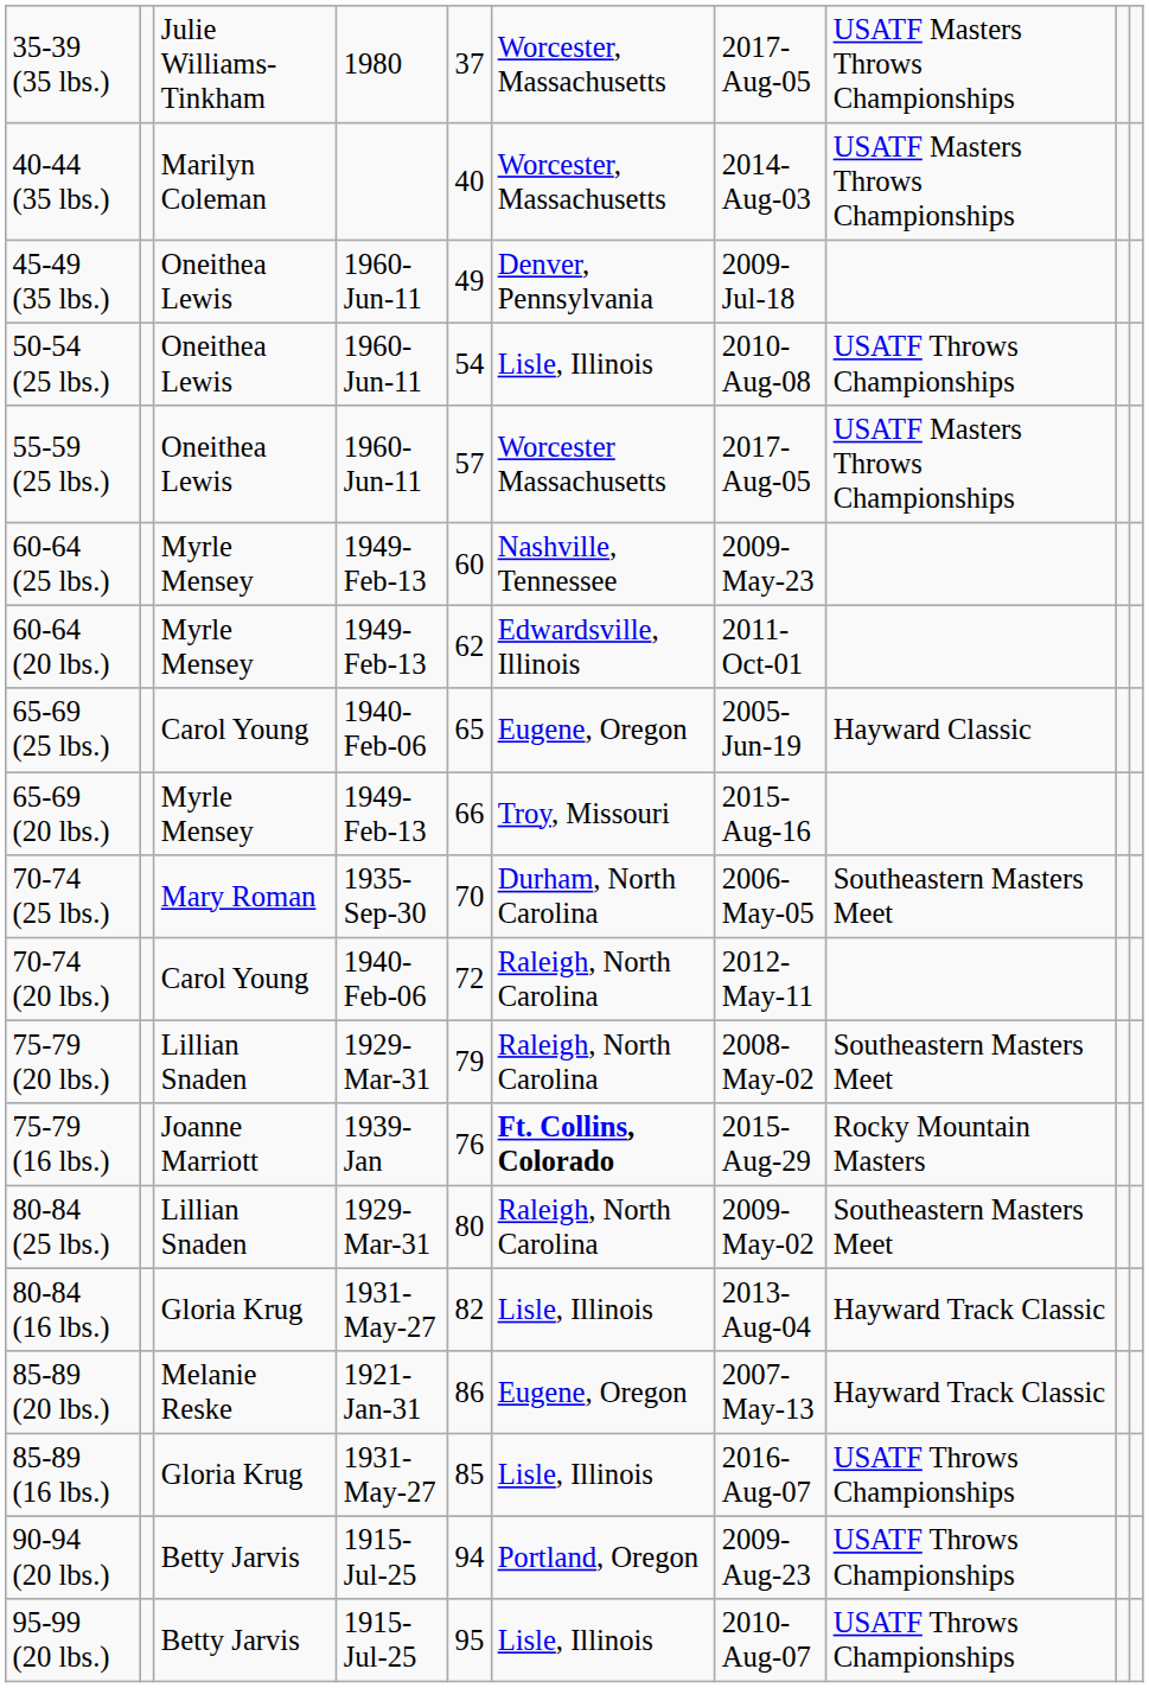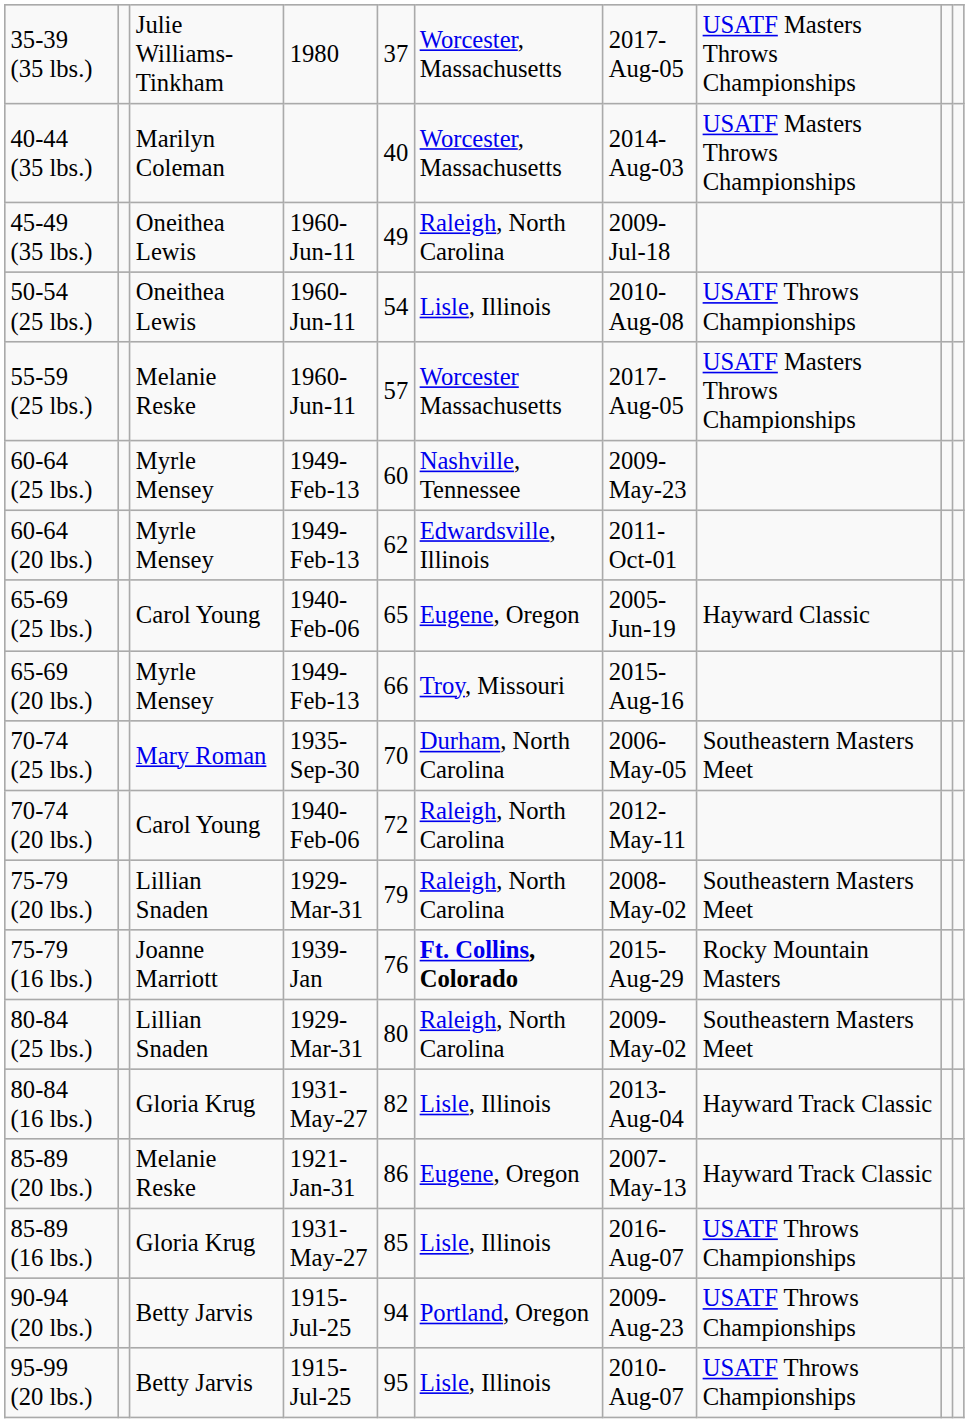45-49 (35 lbs.) | column 6: Denver, Pennsylvania -> Raleigh, North Carolina
55-59 (25 lbs.) | column 3: Oneithea Lewis -> Melanie Reske
